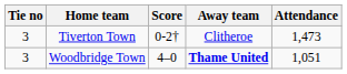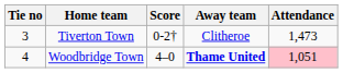Woodbridge Town | Tie no: 3 -> 4
Woodbridge Town | Attendance: no background -> pink background
